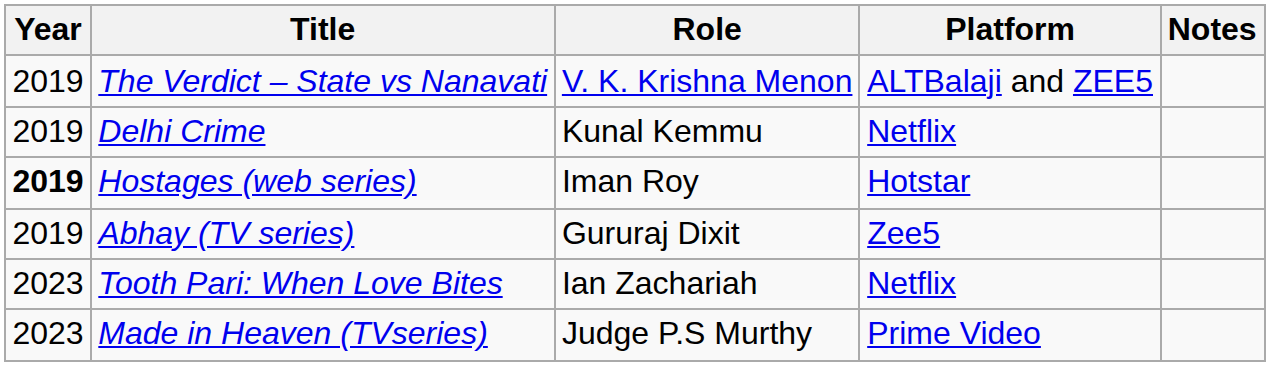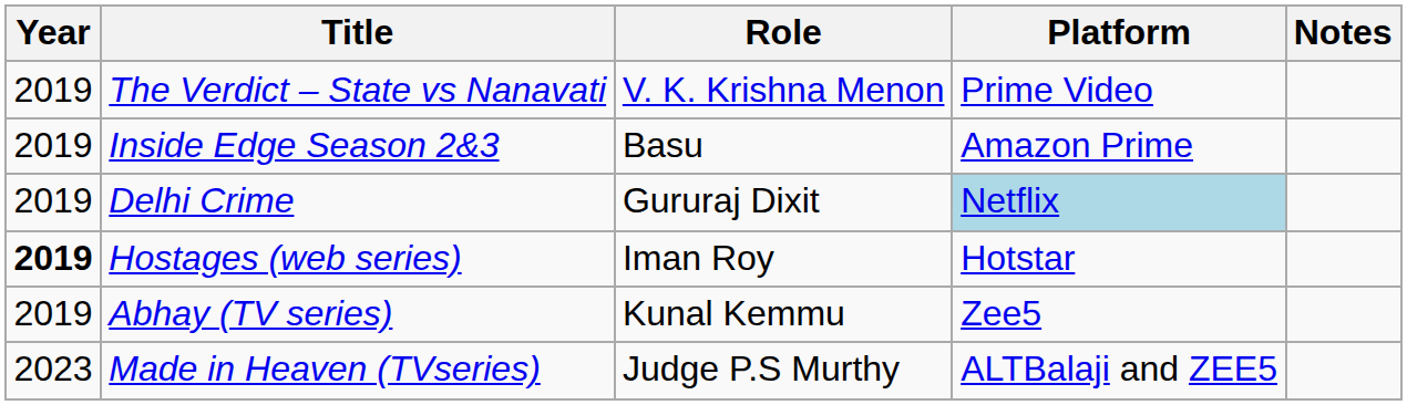The Verdict – State vs Nanavati | Platform: ALTBalaji and ZEE5 -> Prime Video
+ row: 2019 | Inside Edge Season 2&3 | Basu | Amazon Prime
Delhi Crime | Role: Kunal Kemmu -> Gururaj Dixit
Delhi Crime | Platform: no background -> lightblue background
Abhay (TV series) | Role: Gururaj Dixit -> Kunal Kemmu
- row: 2023 | Tooth Pari: When Love Bites | Ian Zachariah | Netflix
Made in Heaven (TVseries) | Platform: Prime Video -> ALTBalaji and ZEE5
